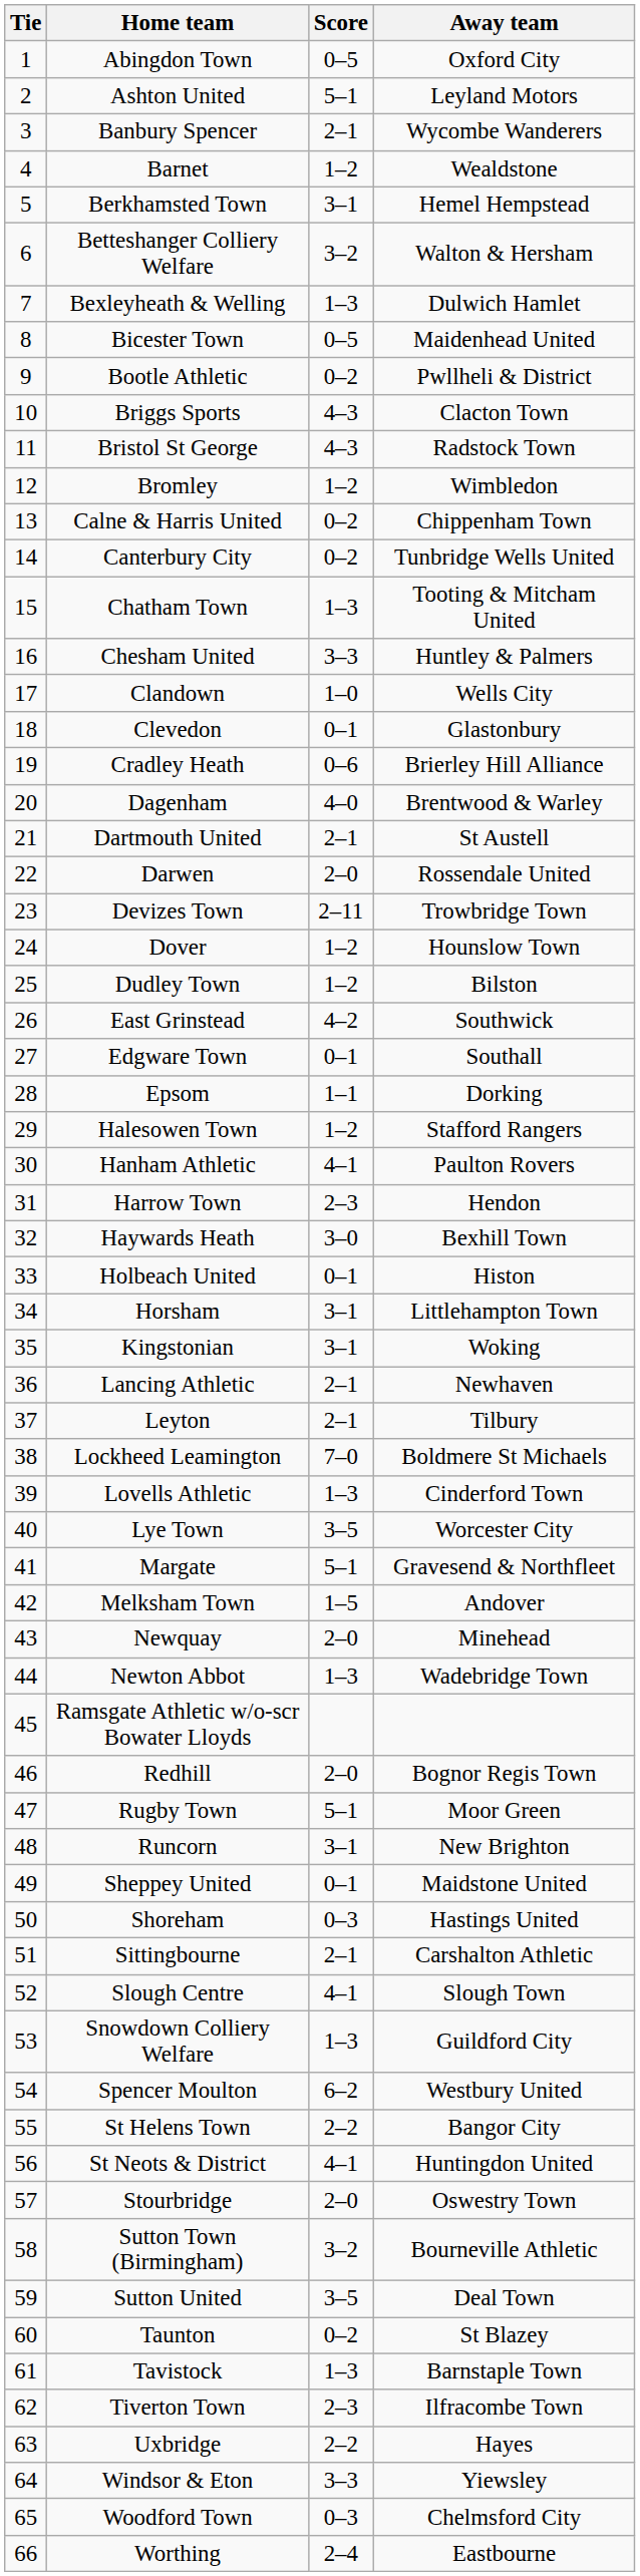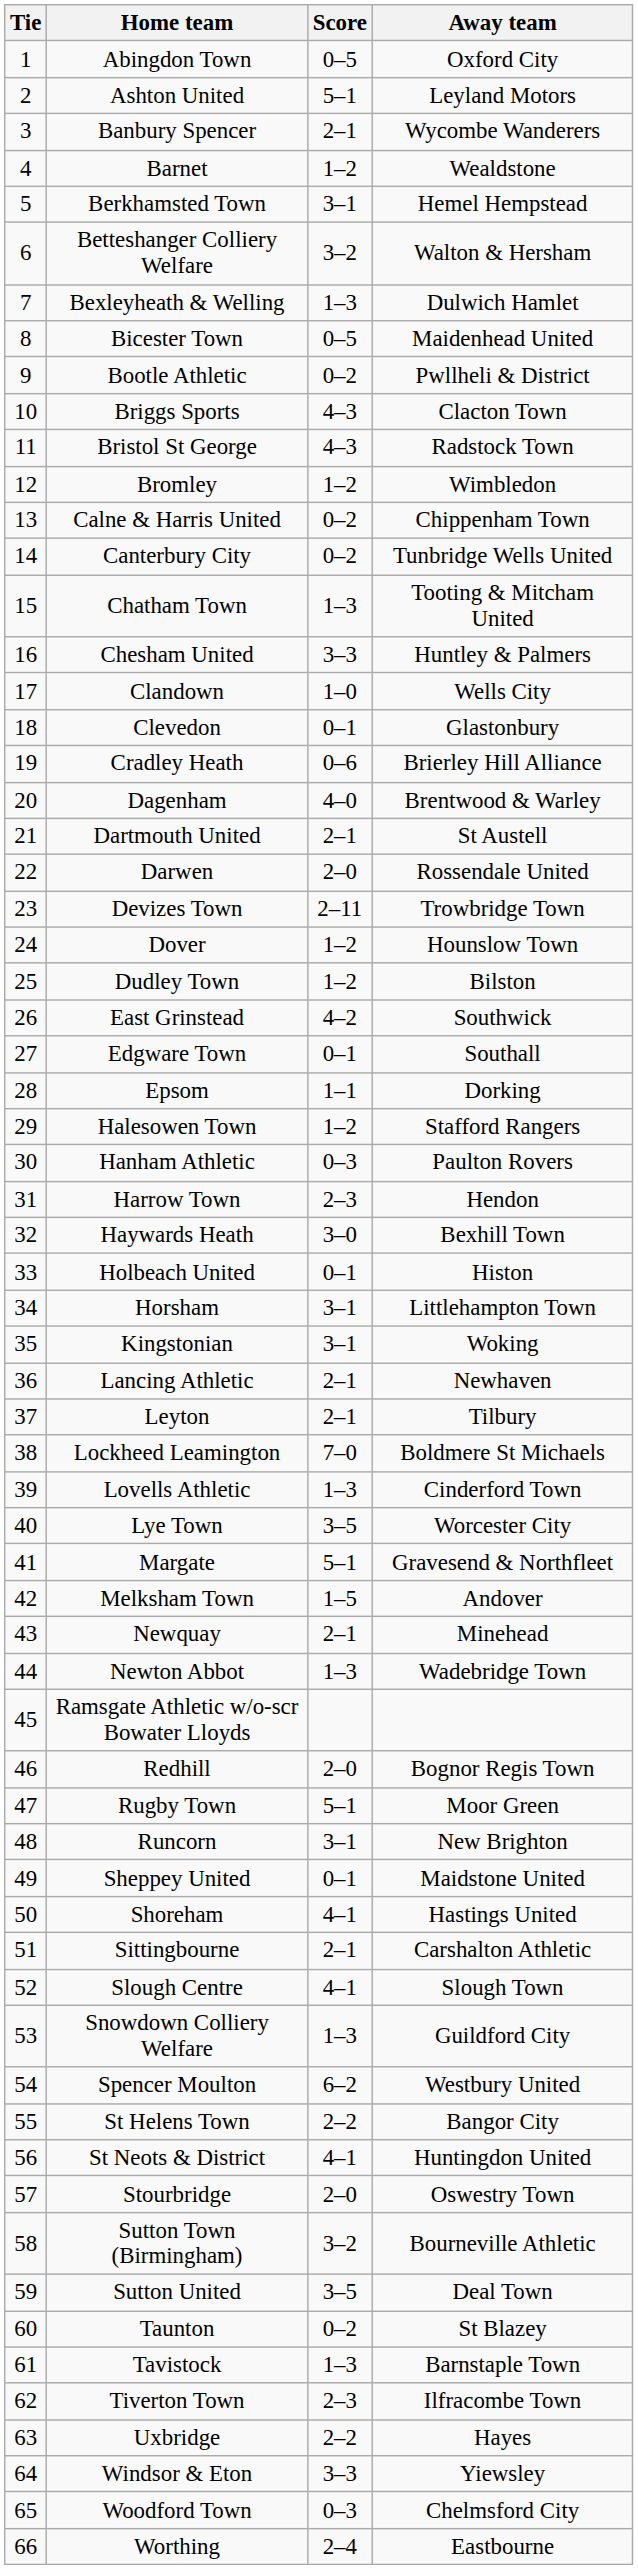Hanham Athletic | Score: 4–1 -> 0–3
Newquay | Score: 2–0 -> 2–1
Shoreham | Score: 0–3 -> 4–1
